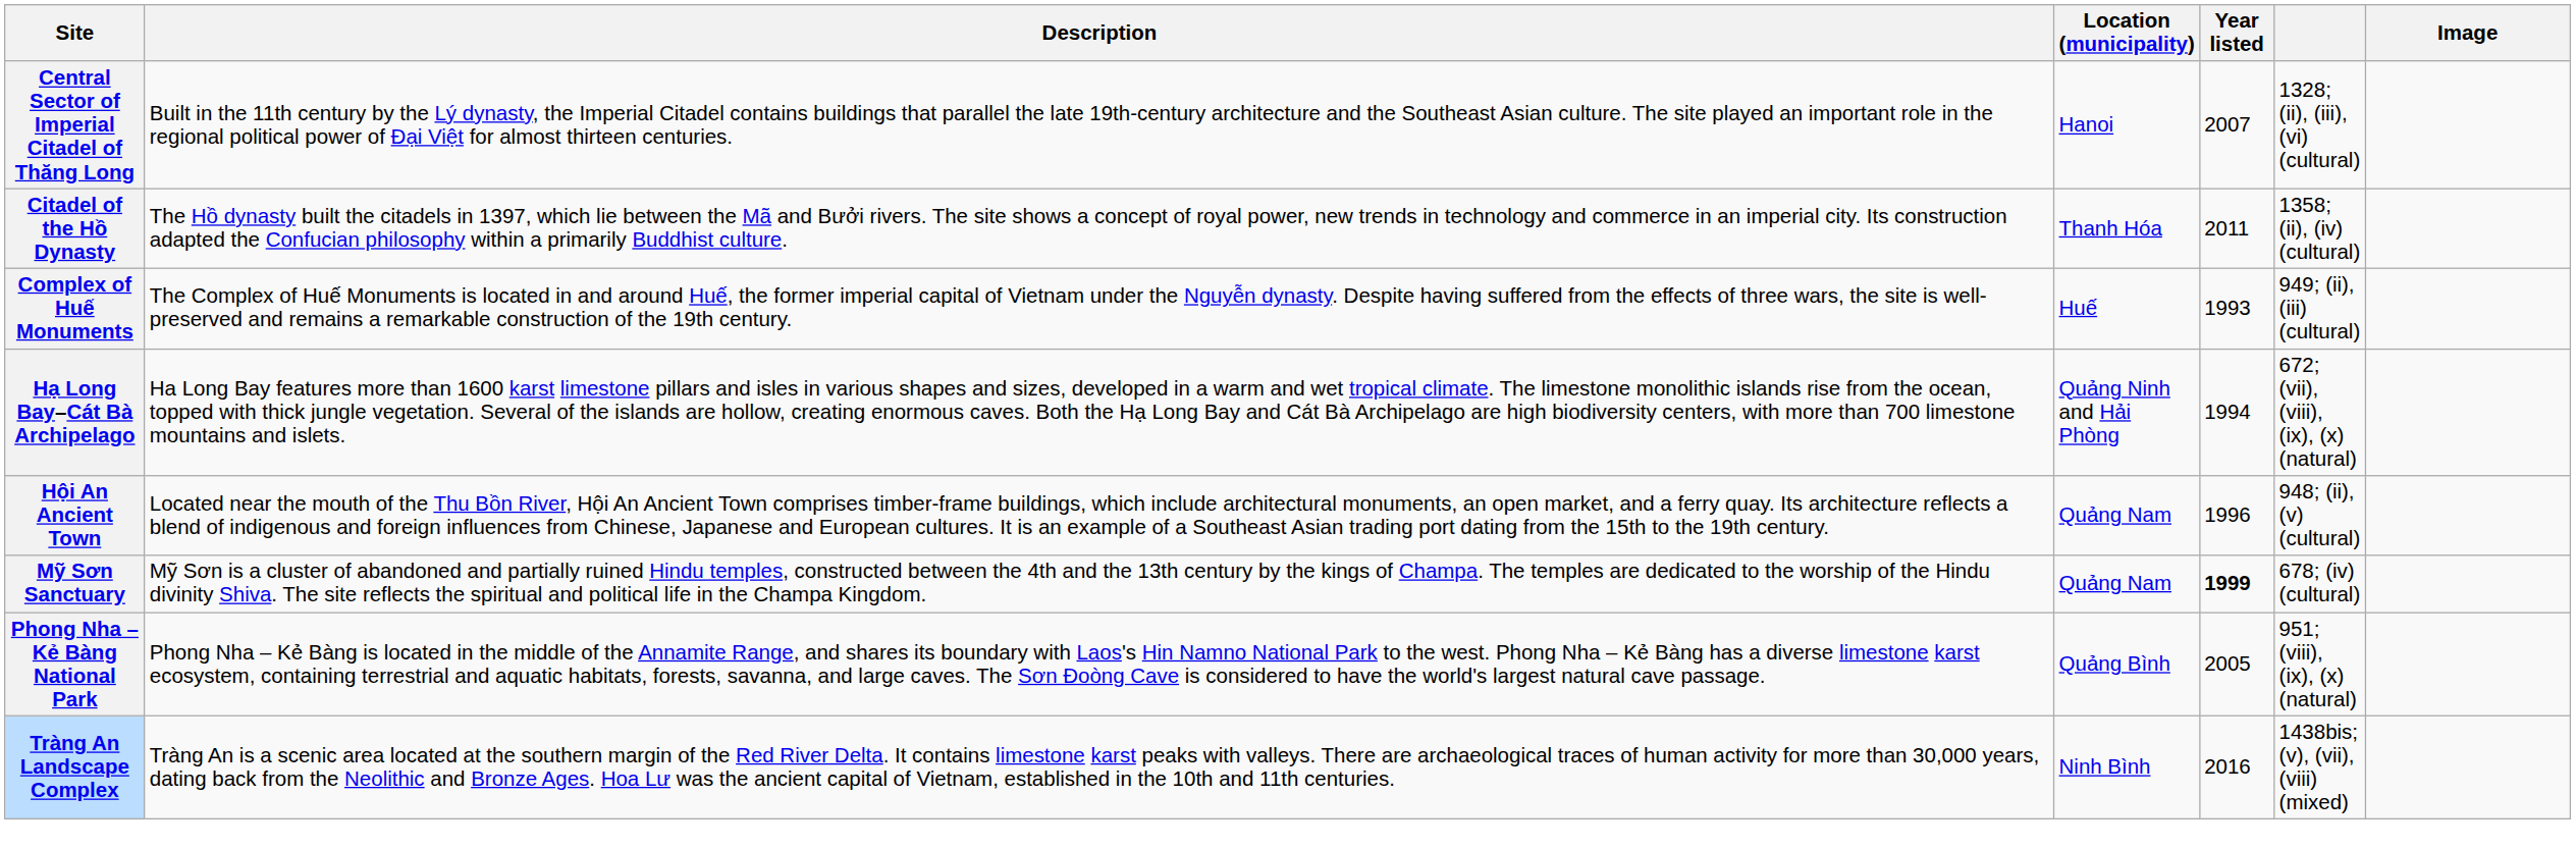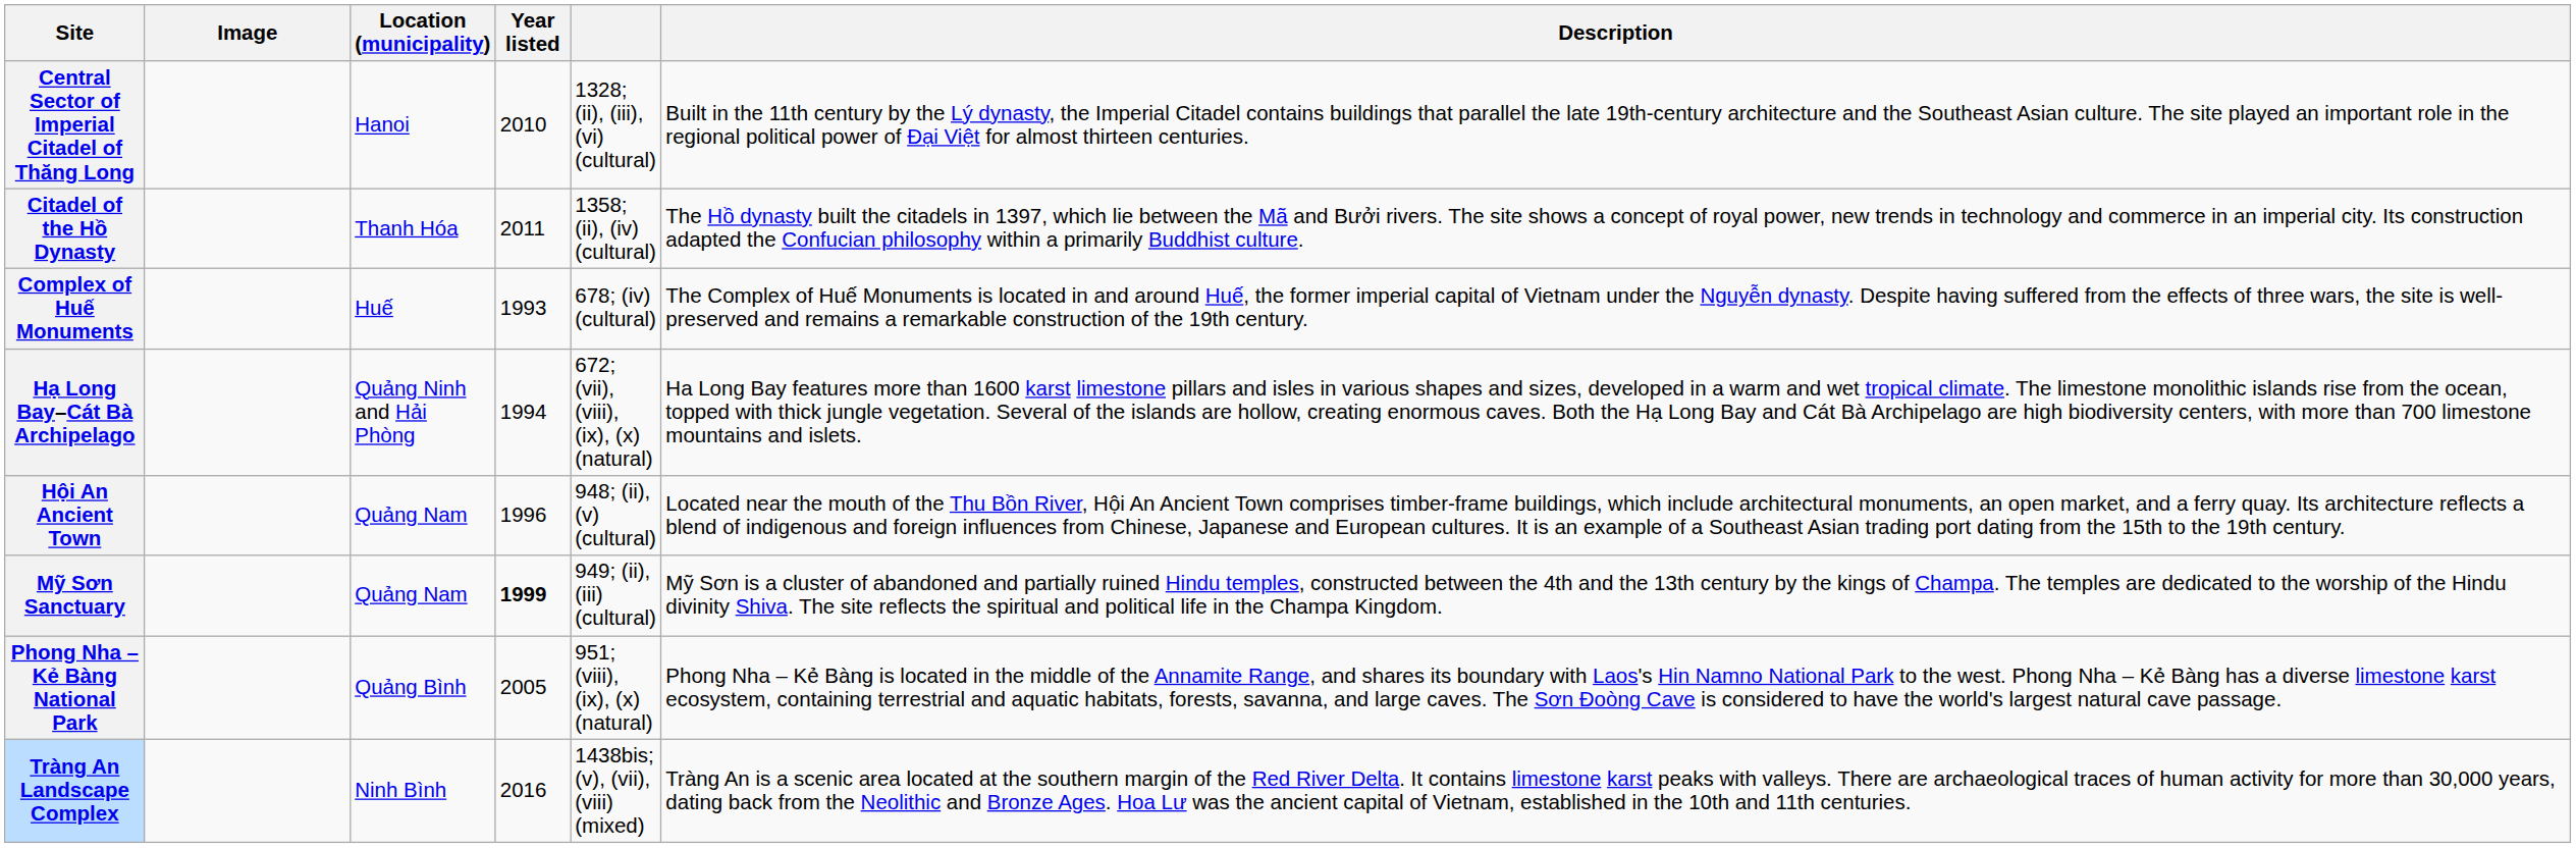columns swapped: Image <-> Description
Central Sector of Imperial Citadel of Thăng Long | Year listed: 2007 -> 2010
Complex of Huế Monuments | column 5: 949; (ii), (iii) (cultural) -> 678; (iv) (cultural)
Mỹ Sơn Sanctuary | column 5: 678; (iv) (cultural) -> 949; (ii), (iii) (cultural)
